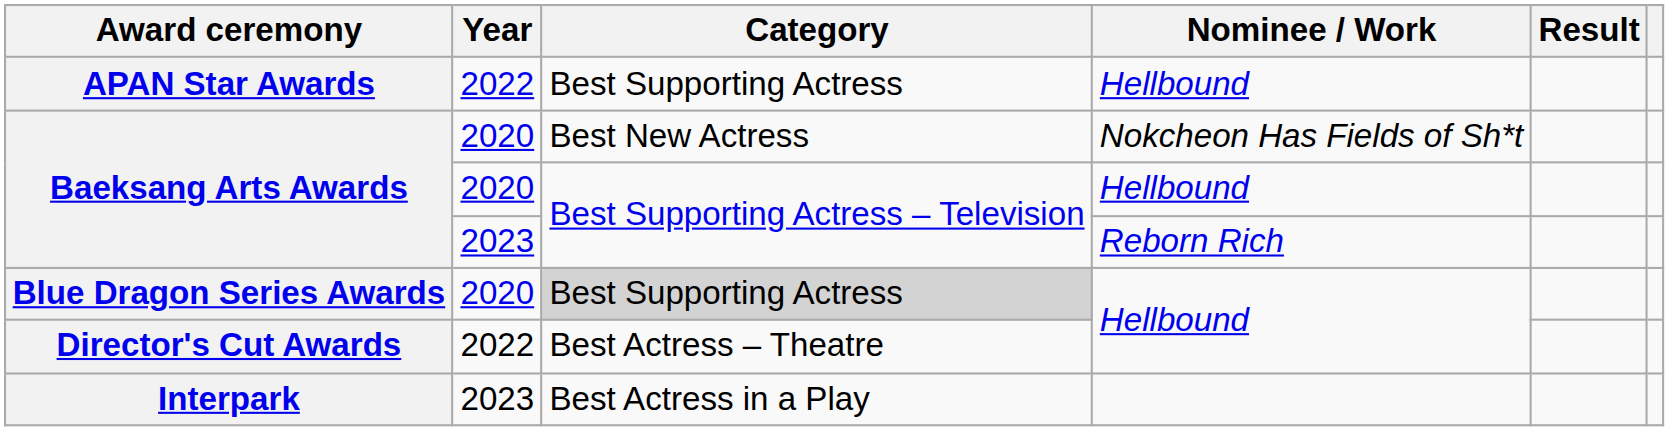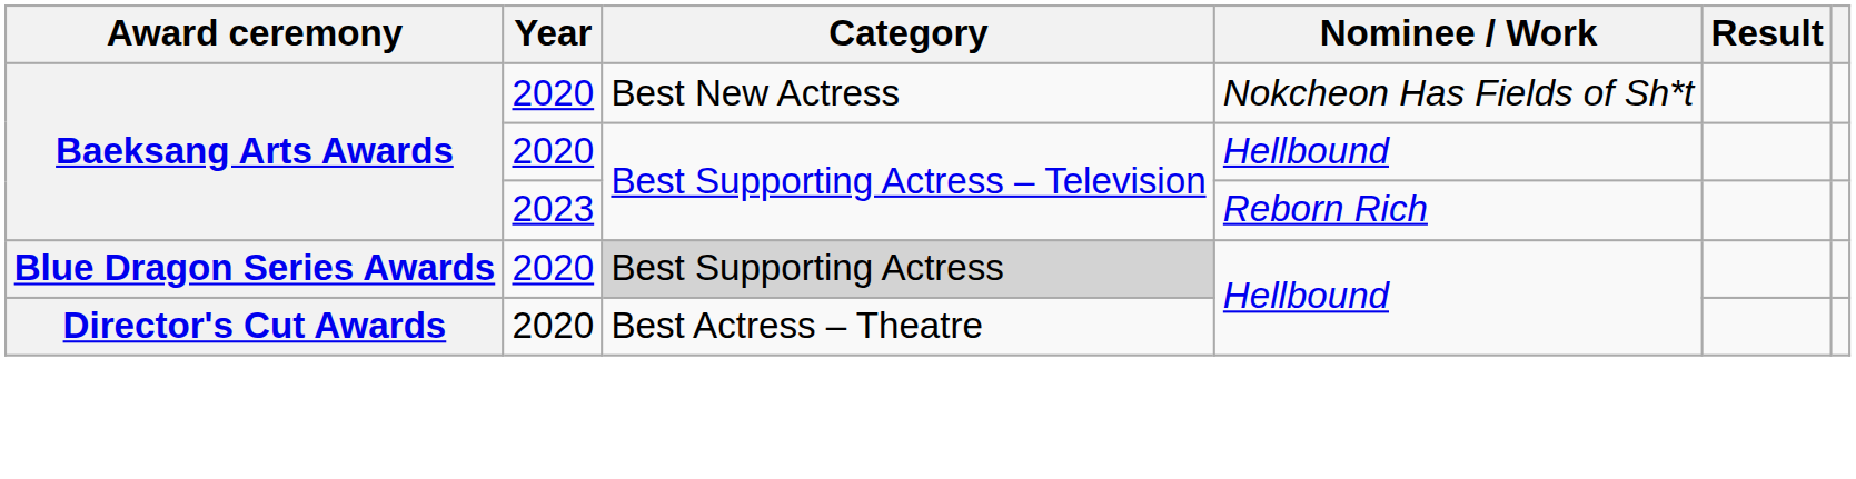- row: APAN Star Awards | 2022 | Best Supporting Actress | Hellbound
Director's Cut Awards | Year: 2022 -> 2020
- row: Interpark | 2023 | Best Actress in a Play
